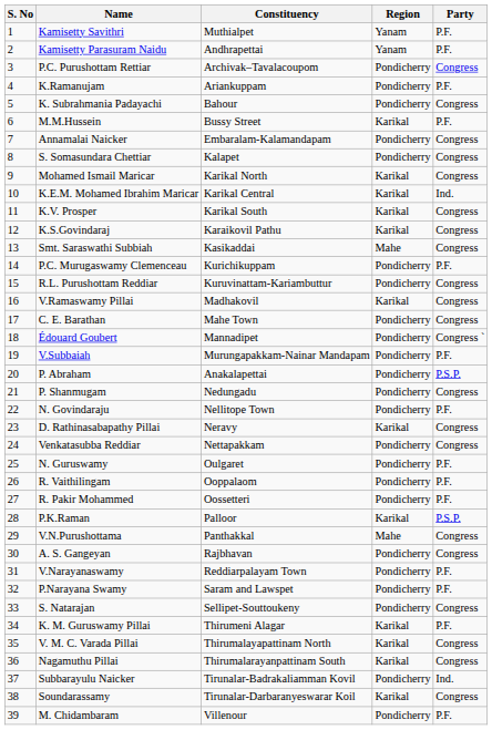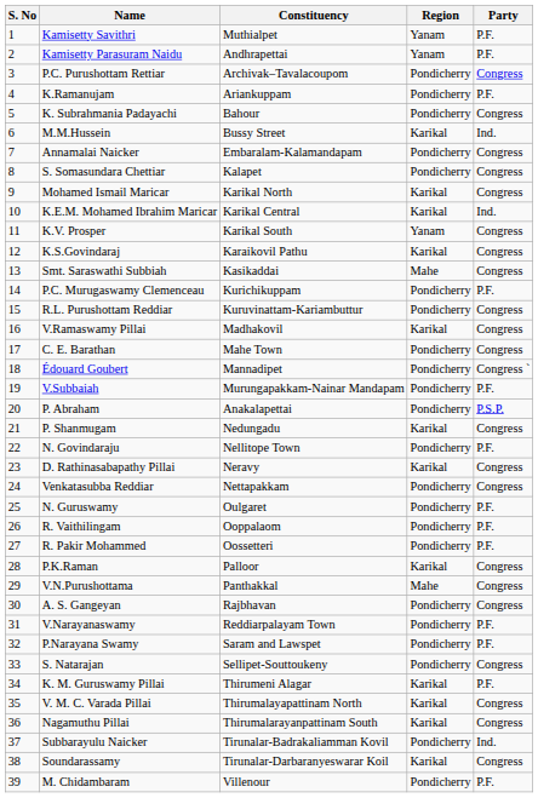M.M.Hussein | Party: P.F. -> Ind.
K.V. Prosper | Region: Karikal -> Yanam
P. Shanmugam | Region: Pondicherry -> Karikal
P.K.Raman | Party: P.S.P. -> Congress
